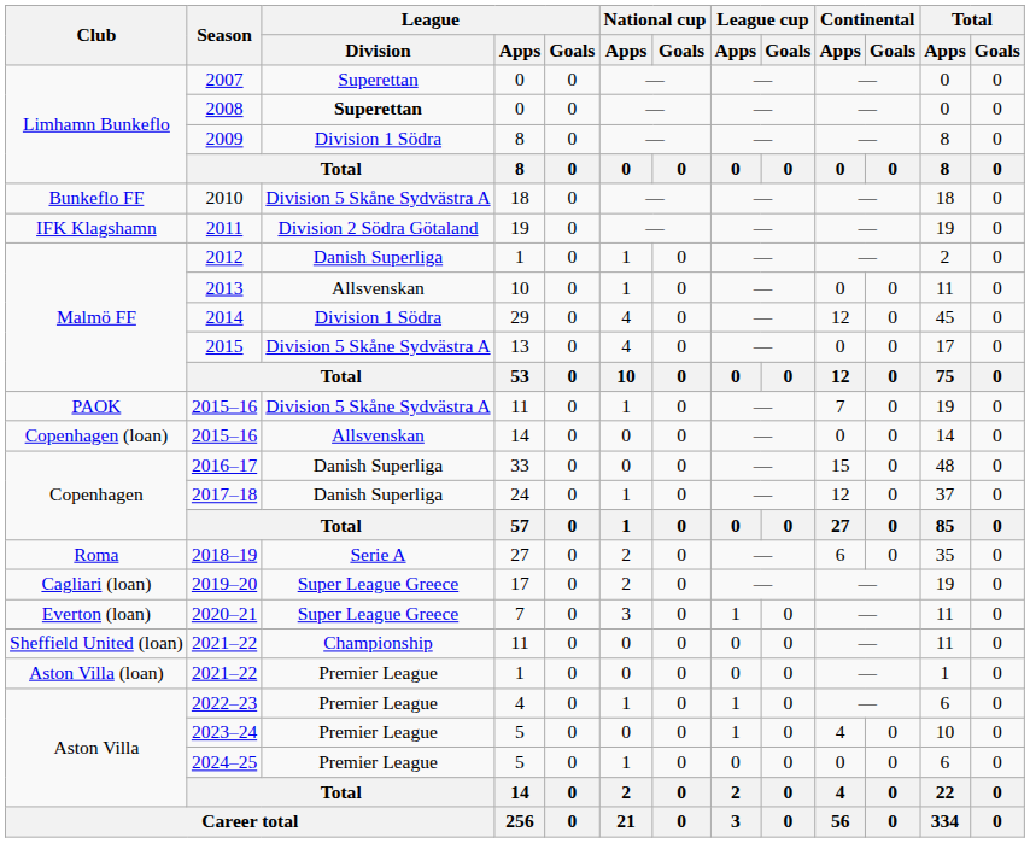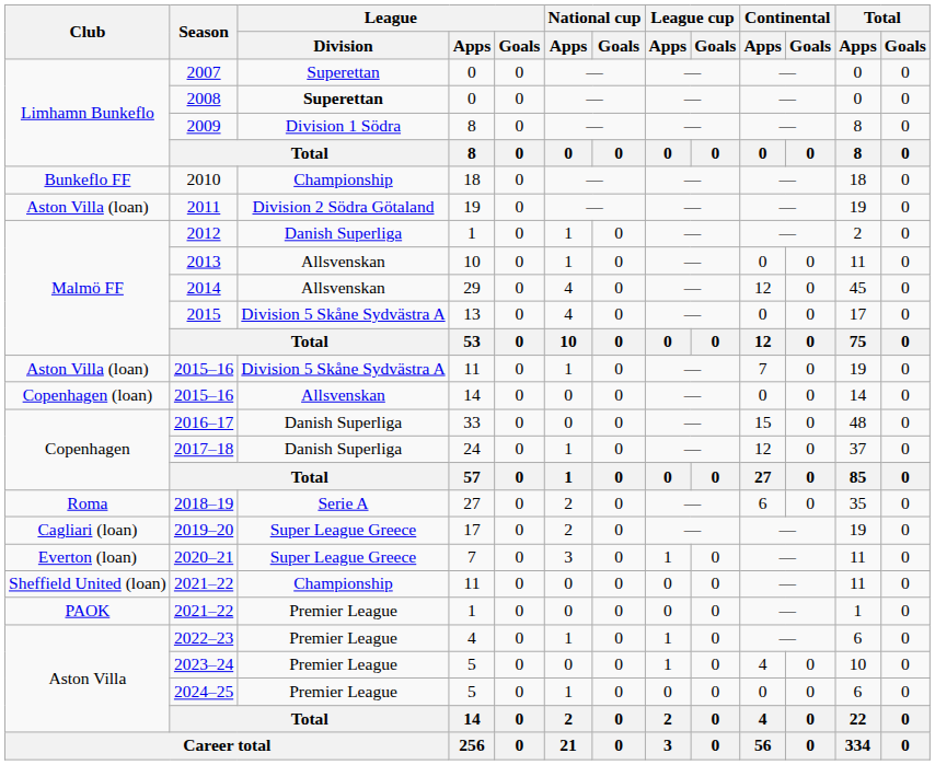2010 | League / Division: Division 5 Skåne Sydvästra A -> Championship
2011 | Club: IFK Klagshamn -> Aston Villa (loan)
2014 | League / Division: Division 1 Södra -> Allsvenskan
2015–16 / 11 | Club: PAOK -> Aston Villa (loan)
2021–22 / 1 | Club: Aston Villa (loan) -> PAOK
